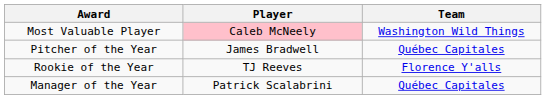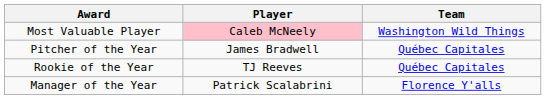Rookie of the Year | Team: Florence Y'alls -> Québec Capitales
Manager of the Year | Team: Québec Capitales -> Florence Y'alls
